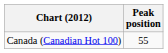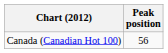Canada (Canadian Hot 100) | Peak position: 55 -> 56
